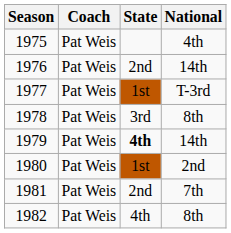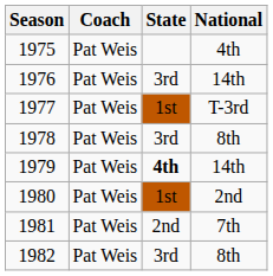1976 | State: 2nd -> 3rd
1982 | State: 4th -> 3rd
